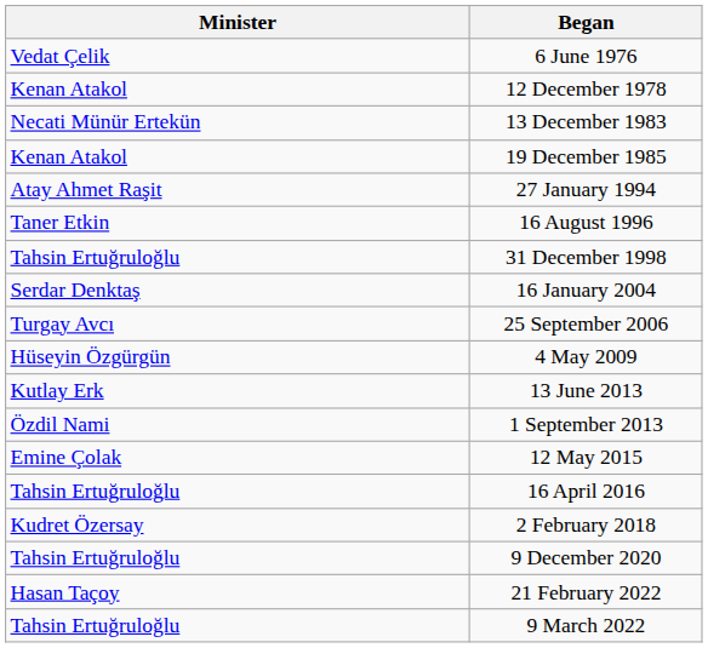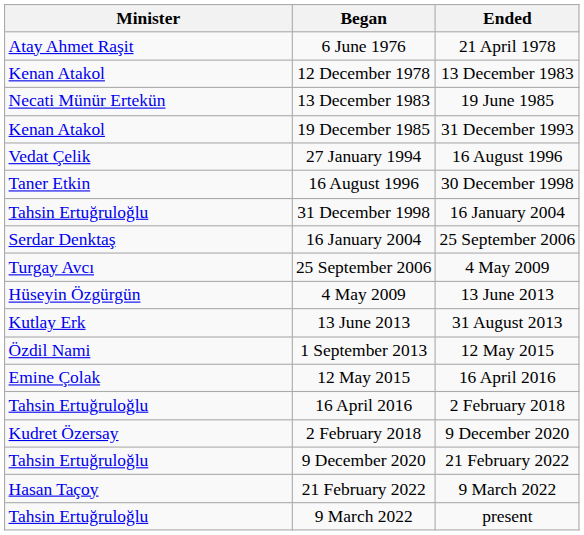+ column: Ended | 21 April 1978 | 13 December 1983 | 19 June 1985 | 31 December 1993 | 16 August 1996 | 30 December 1998 | 16 January 2004 | 25 September 2006 | 4 May 2009 | 13 June 2013 | 31 August 2013 | 12 May 2015 | 16 April 2016 | 2 February 2018 | 9 December 2020 | 21 February 2022 | 9 March 2022 | present
6 June 1976 | Minister: Vedat Çelik -> Atay Ahmet Raşit
27 January 1994 | Minister: Atay Ahmet Raşit -> Vedat Çelik
